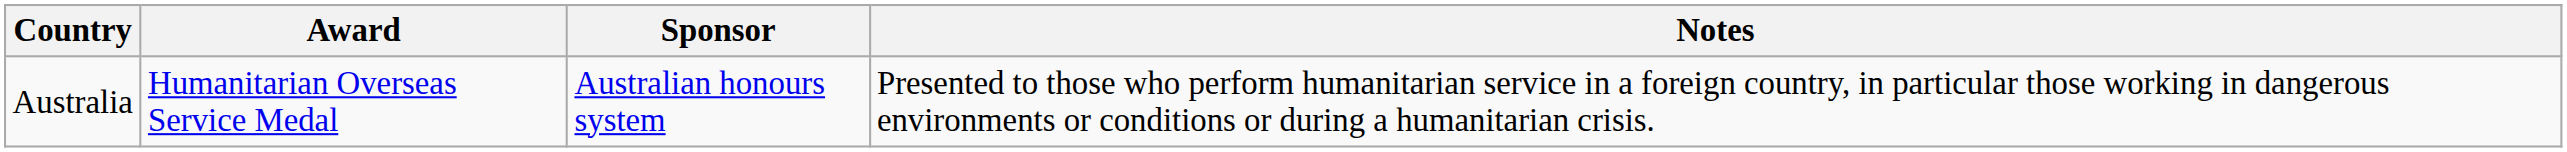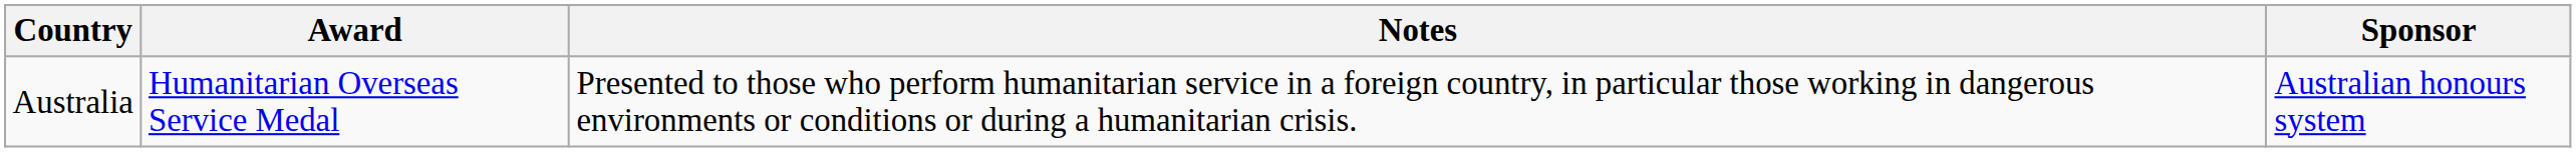columns swapped: Sponsor <-> Notes
